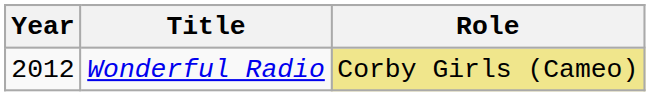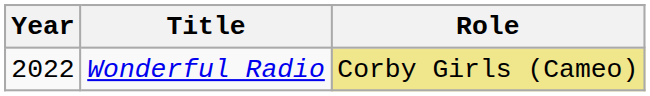Wonderful Radio | Year: 2012 -> 2022
